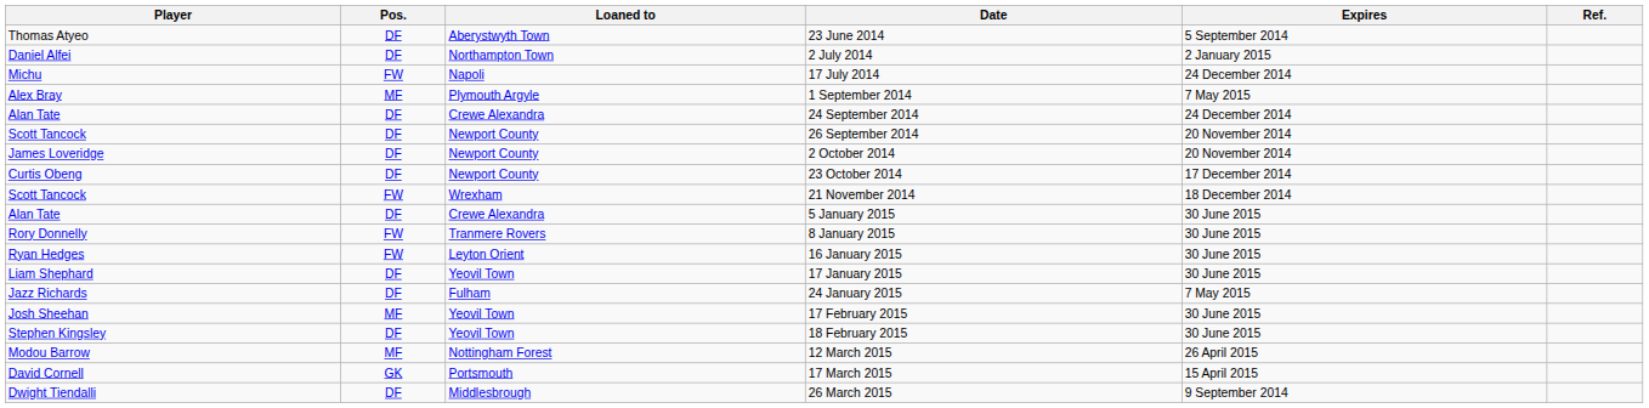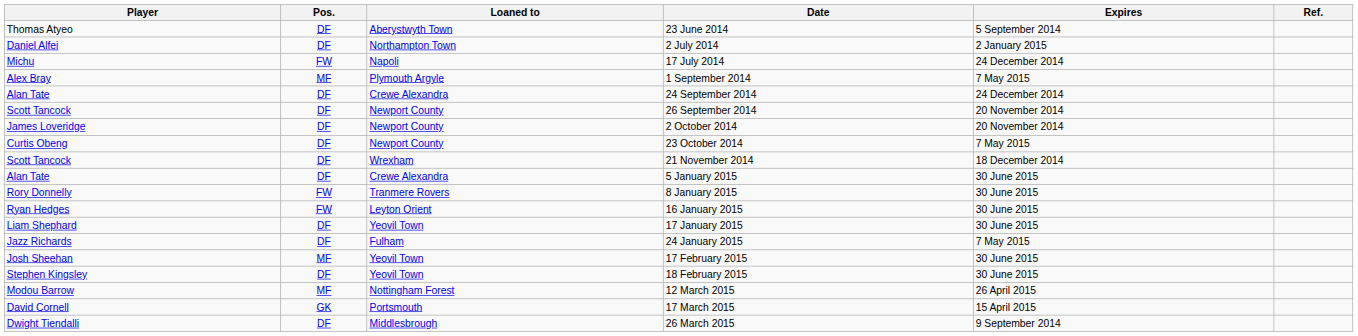23 October 2014 | Expires: 17 December 2014 -> 7 May 2015
21 November 2014 | Pos.: FW -> DF
